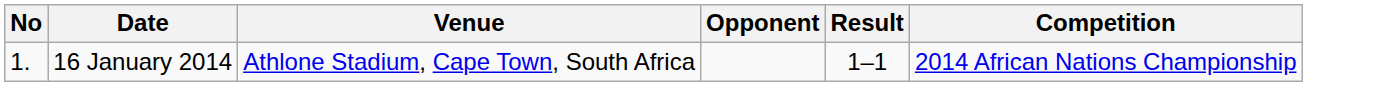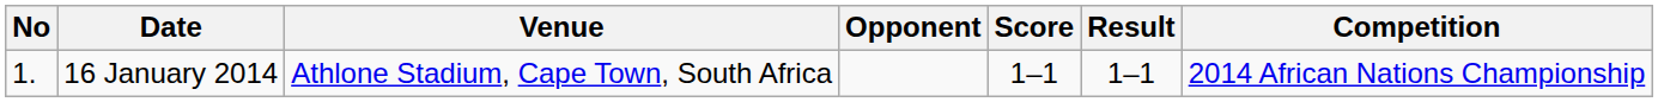+ column: Score | 1–1
